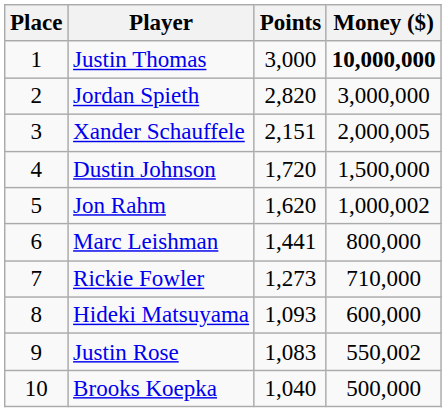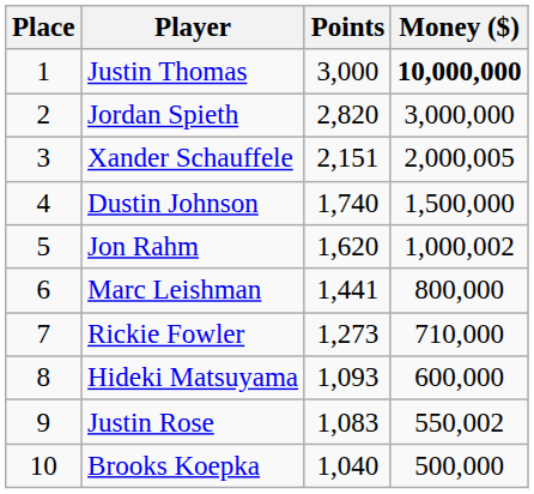Dustin Johnson | Points: 1,720 -> 1,740
